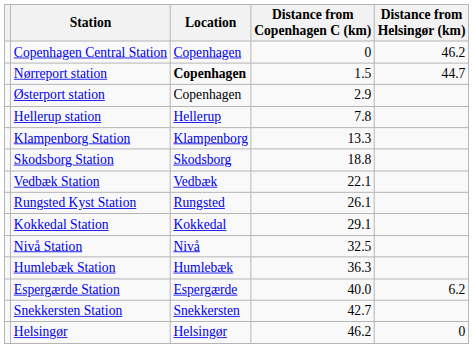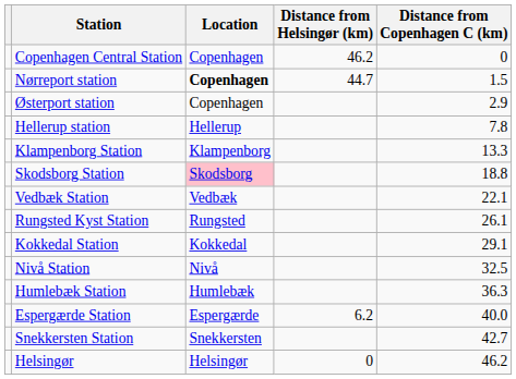columns swapped: Distance from Copenhagen C (km) <-> Distance from Helsingør (km)
Skodsborg Station | Location: no background -> pink background
